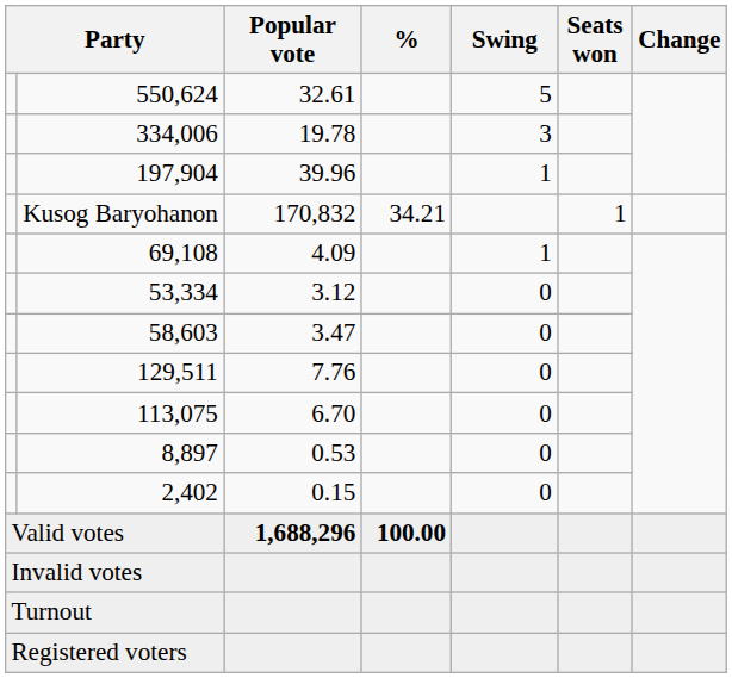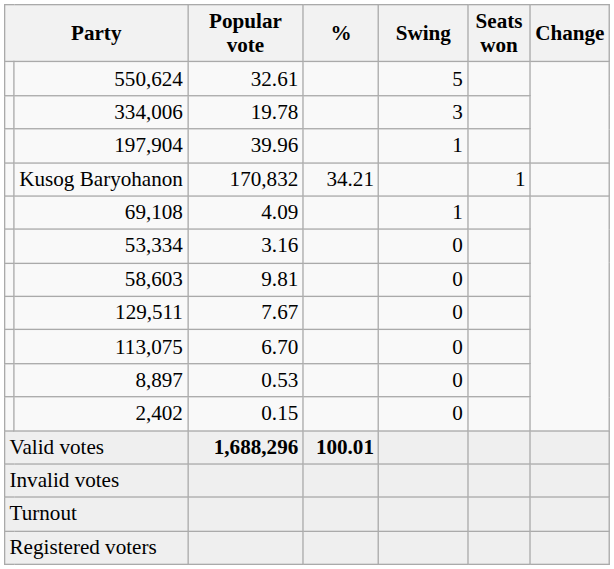53,334 | Popular vote: 3.12 -> 3.16
58,603 | Popular vote: 3.47 -> 9.81
129,511 | Popular vote: 7.76 -> 7.67
Valid votes | %: 100.00 -> 100.01
